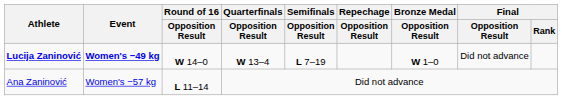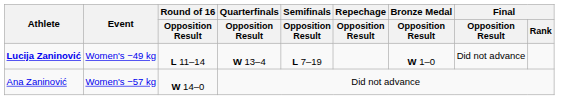Lucija Zaninović | Event: bold -> normal
Lucija Zaninović | Round of 16 / Opposition Result: W 14–0 -> L 11–14
Ana Zaninović | Round of 16 / Opposition Result: L 11–14 -> W 14–0
